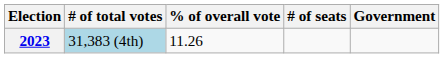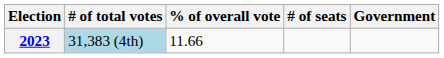2023 | % of overall vote: 11.26 -> 11.66
